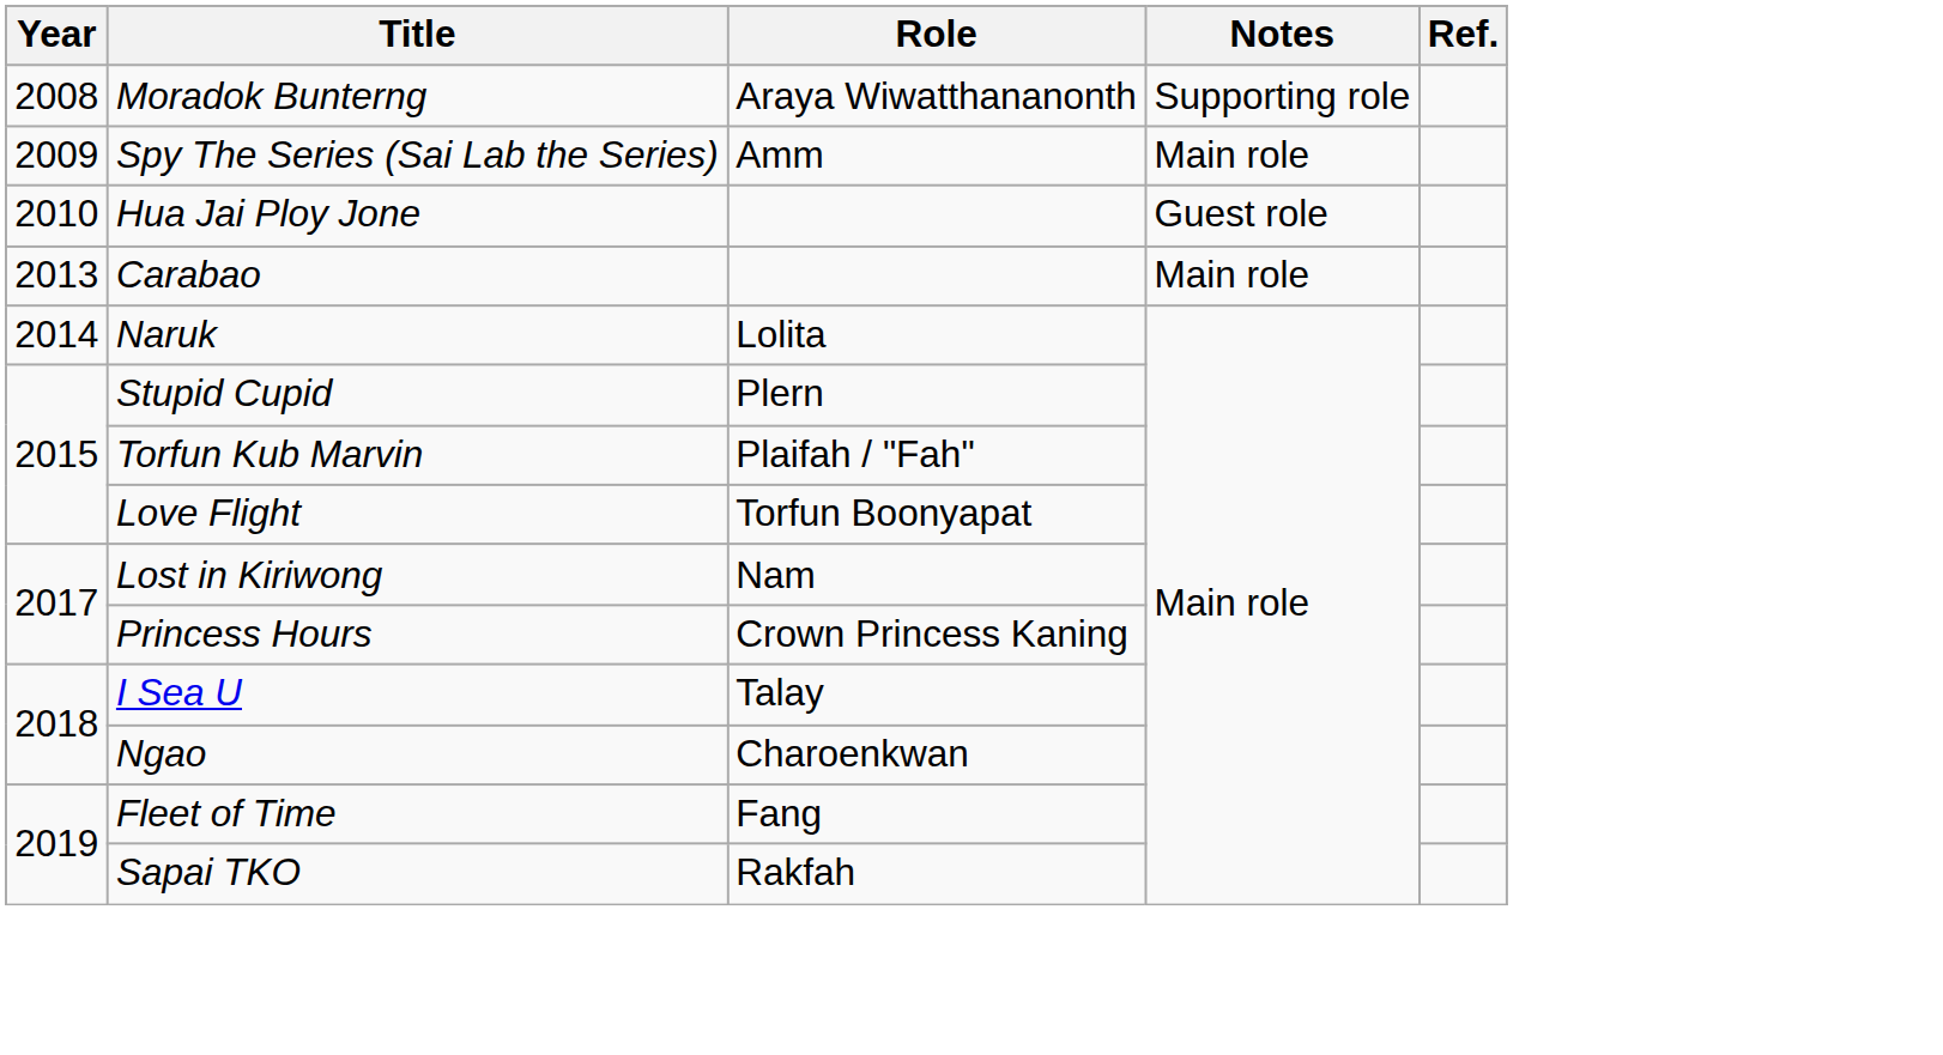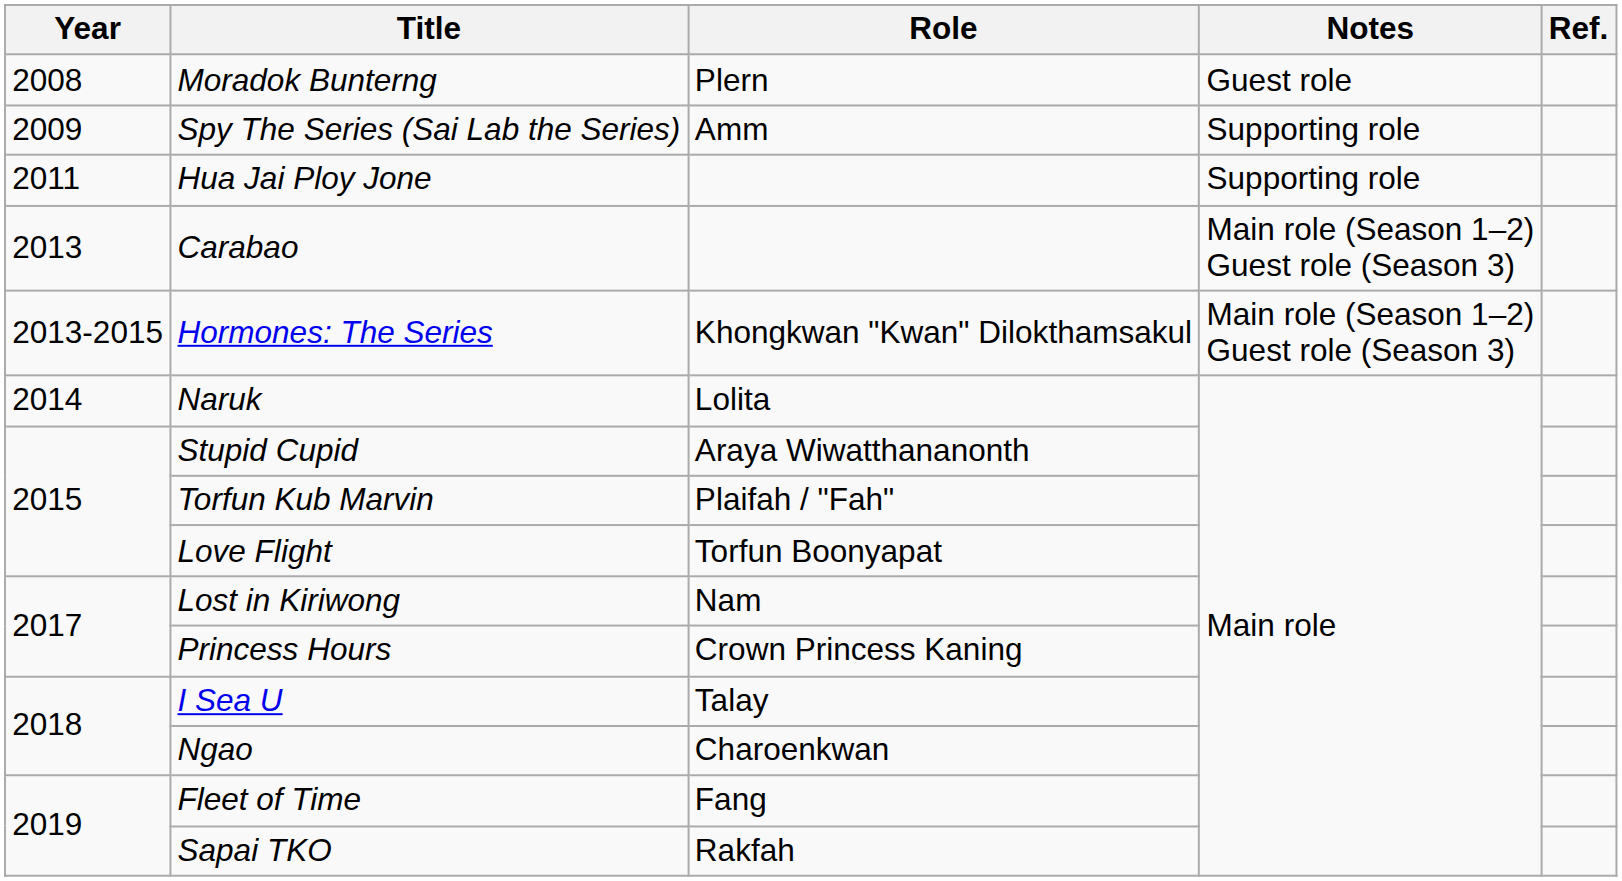Moradok Bunterng | Role: Araya Wiwatthananonth -> Plern
Moradok Bunterng | Notes: Supporting role -> Guest role
Spy The Series (Sai Lab the Series) | Notes: Main role -> Supporting role
Hua Jai Ploy Jone | Year: 2010 -> 2011
Hua Jai Ploy Jone | Notes: Guest role -> Supporting role
Carabao | Notes: Main role -> Main role (Season 1–2) Guest role (Season 3)
+ row: 2013-2015 | Hormones: The Series | Khongkwan "Kwan" Dilokthamsakul | Main role (Season 1–2) Guest role (Season 3)
Stupid Cupid | Role: Plern -> Araya Wiwatthananonth
